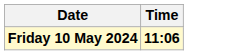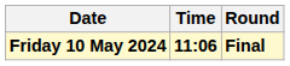+ column: Round | Final
